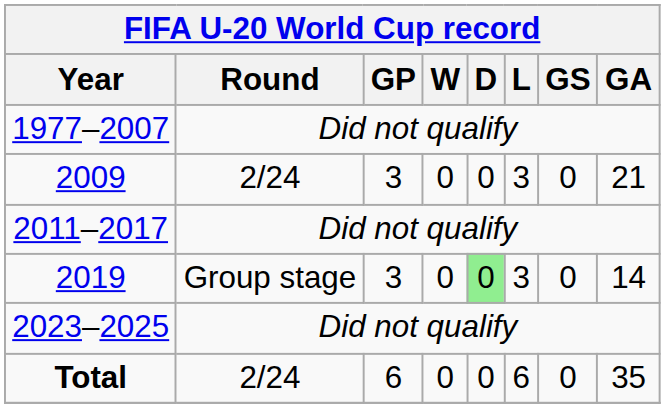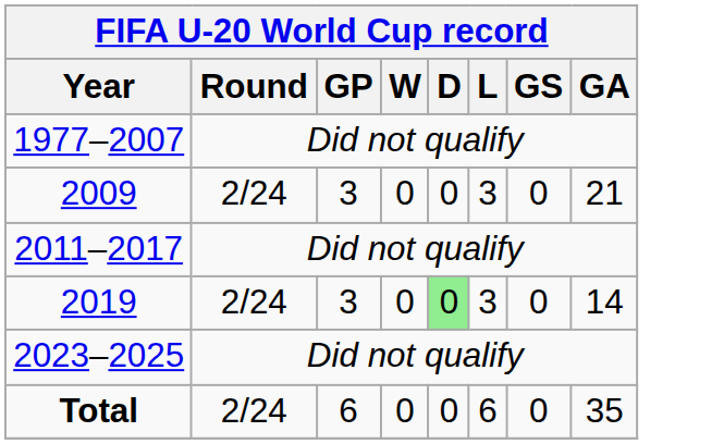2019 | Round: Group stage -> 2/24
